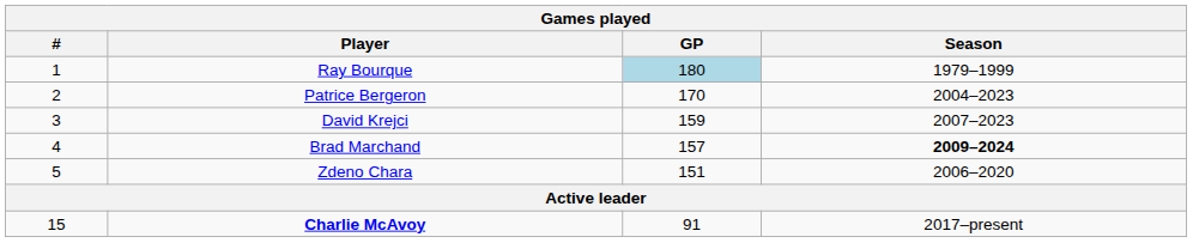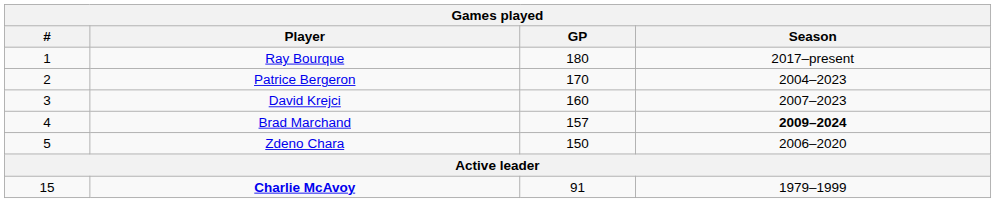Ray Bourque | GP: lightblue background -> no background
Ray Bourque | Season: 1979–1999 -> 2017–present
David Krejci | GP: 159 -> 160
Zdeno Chara | GP: 151 -> 150
Charlie McAvoy | Season: 2017–present -> 1979–1999
